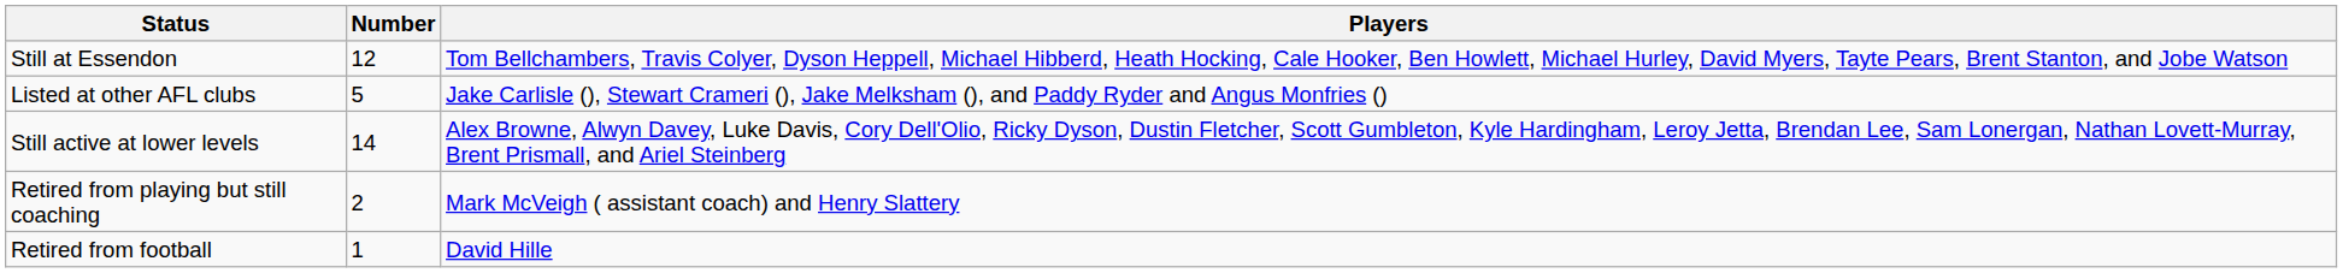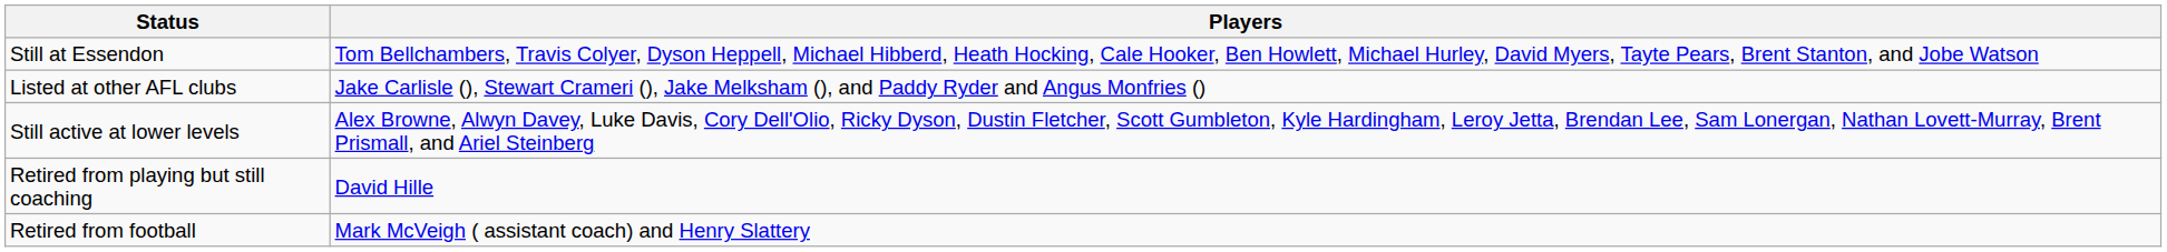- column: Number | 12 | 5 | 14 | 2 | 1
Retired from playing but still coaching | Players: Mark McVeigh ( assistant coach) and Henry Slattery -> David Hille
Retired from football | Players: David Hille -> Mark McVeigh ( assistant coach) and Henry Slattery
